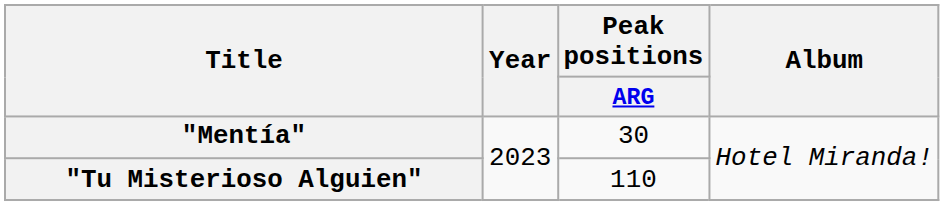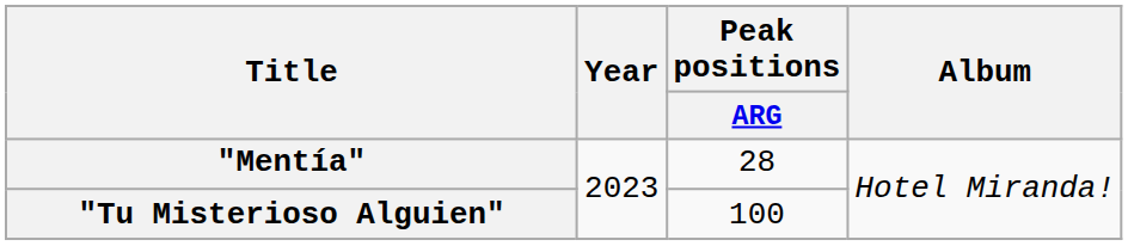"Mentía" | Peak positions / ARG: 30 -> 28
"Tu Misterioso Alguien" | Peak positions / ARG: 110 -> 100
